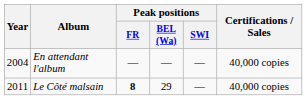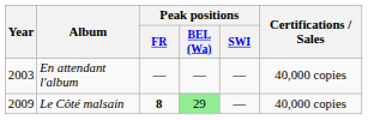En attendant l'album | Year: 2004 -> 2003
Le Côté malsain | Year: 2011 -> 2009
Le Côté malsain | Peak positions / BEL (Wa): no background -> lightgreen background
